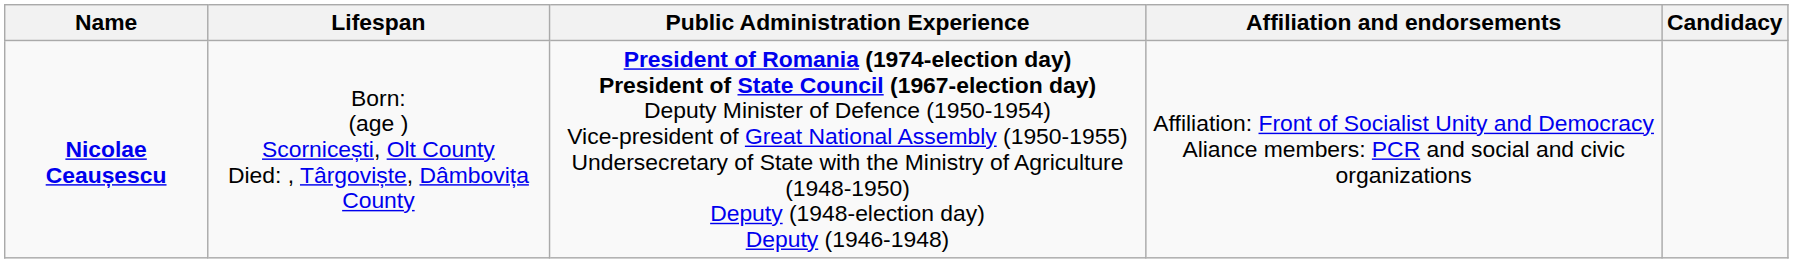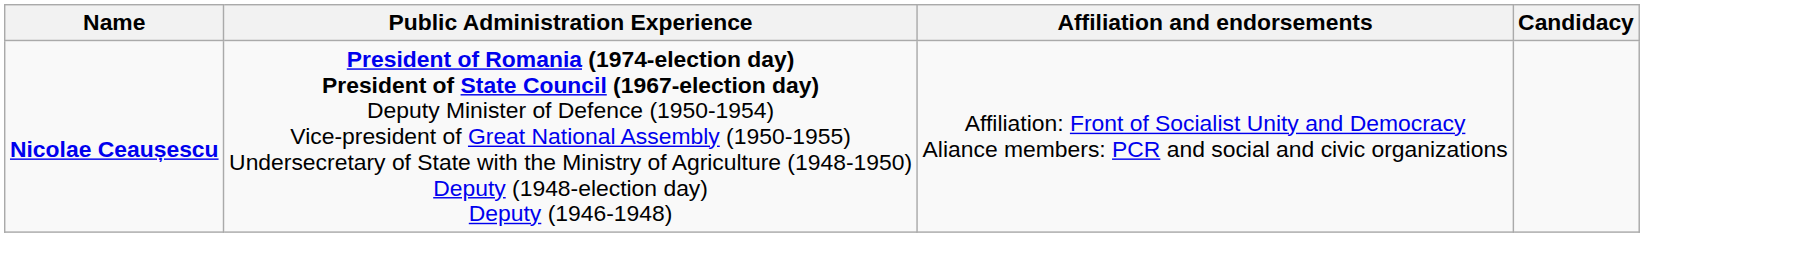- column: Lifespan | Born: (age ) Scornicești, Olt County Died: , Târgoviște, Dâmbovița County
